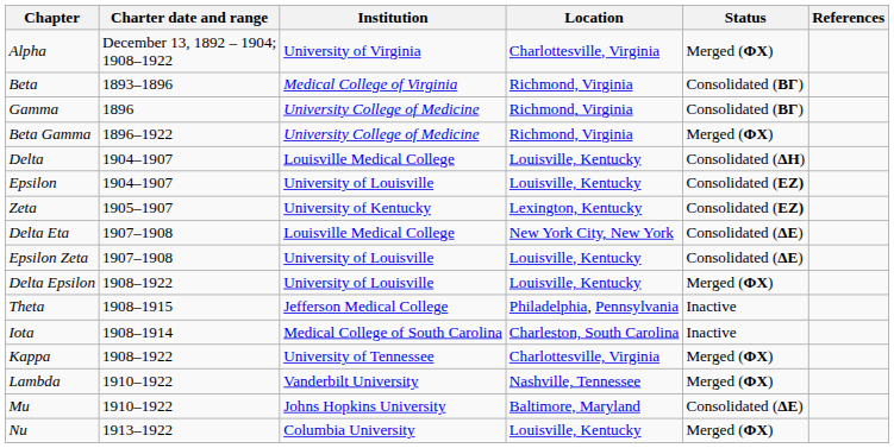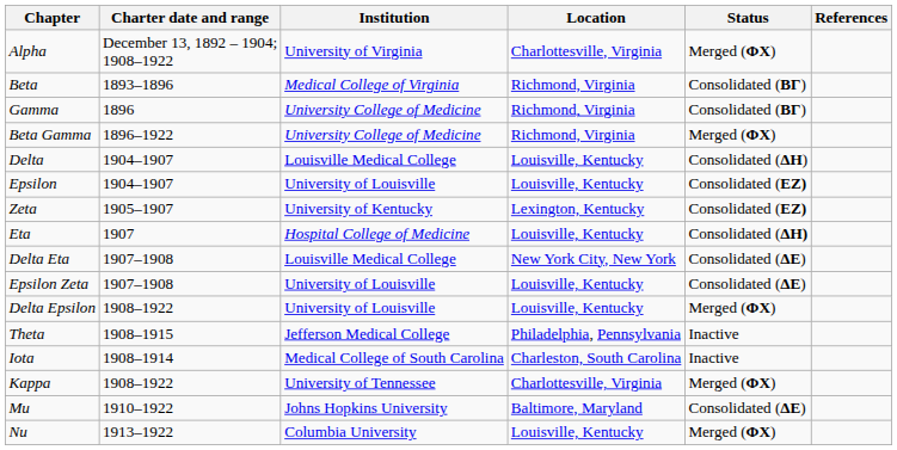+ row: Eta | 1907 | Hospital College of Medicine | Louisville, Kentucky | Consolidated (ΔΗ)
- row: Lambda | 1910–1922 | Vanderbilt University | Nashville, Tennessee | Merged (ΦΧ)
